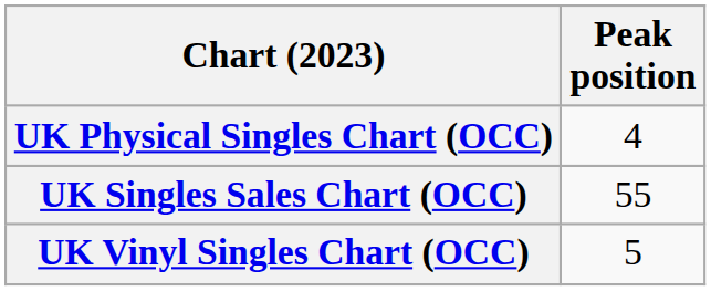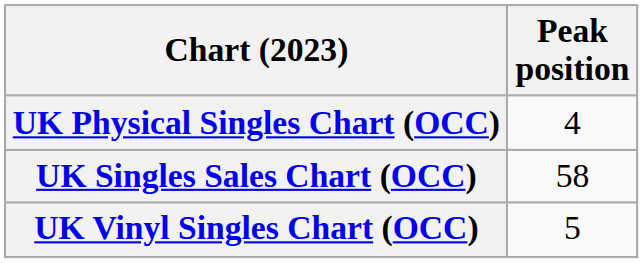UK Singles Sales Chart (OCC) | Peak position: 55 -> 58
